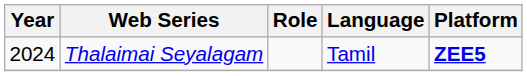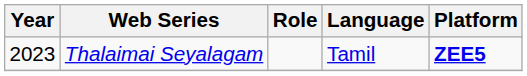Thalaimai Seyalagam | Year: 2024 -> 2023
